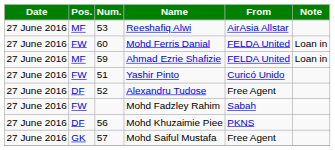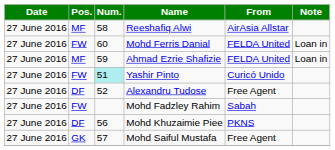Reeshafiq Alwi | Num.: 53 -> 58
Yashir Pinto | Num.: no background -> paleturquoise background
